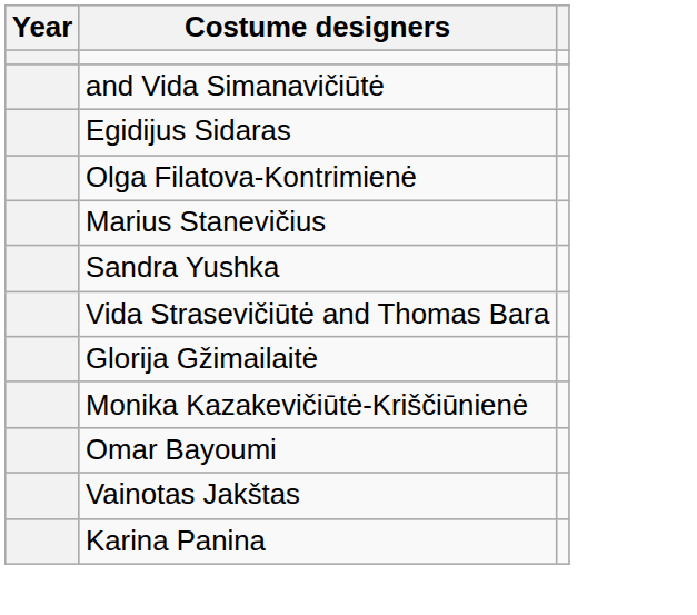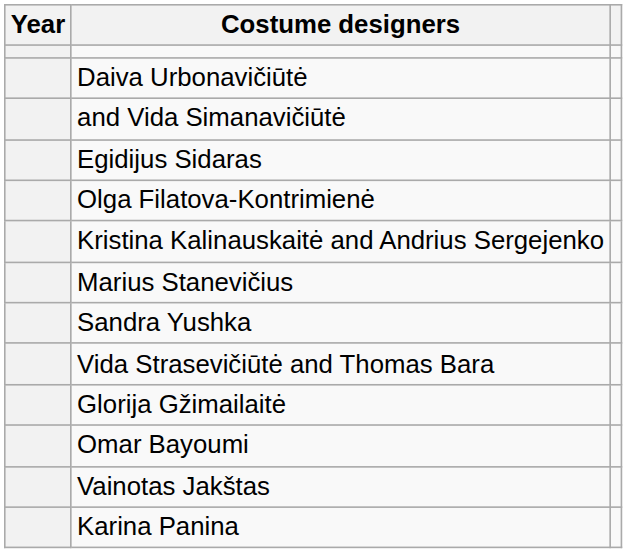+ row: Daiva Urbonavičiūtė
+ row: Kristina Kalinauskaitė and Andrius Sergejenko
- row: Monika Kazakevičiūtė-Kriščiūnienė
